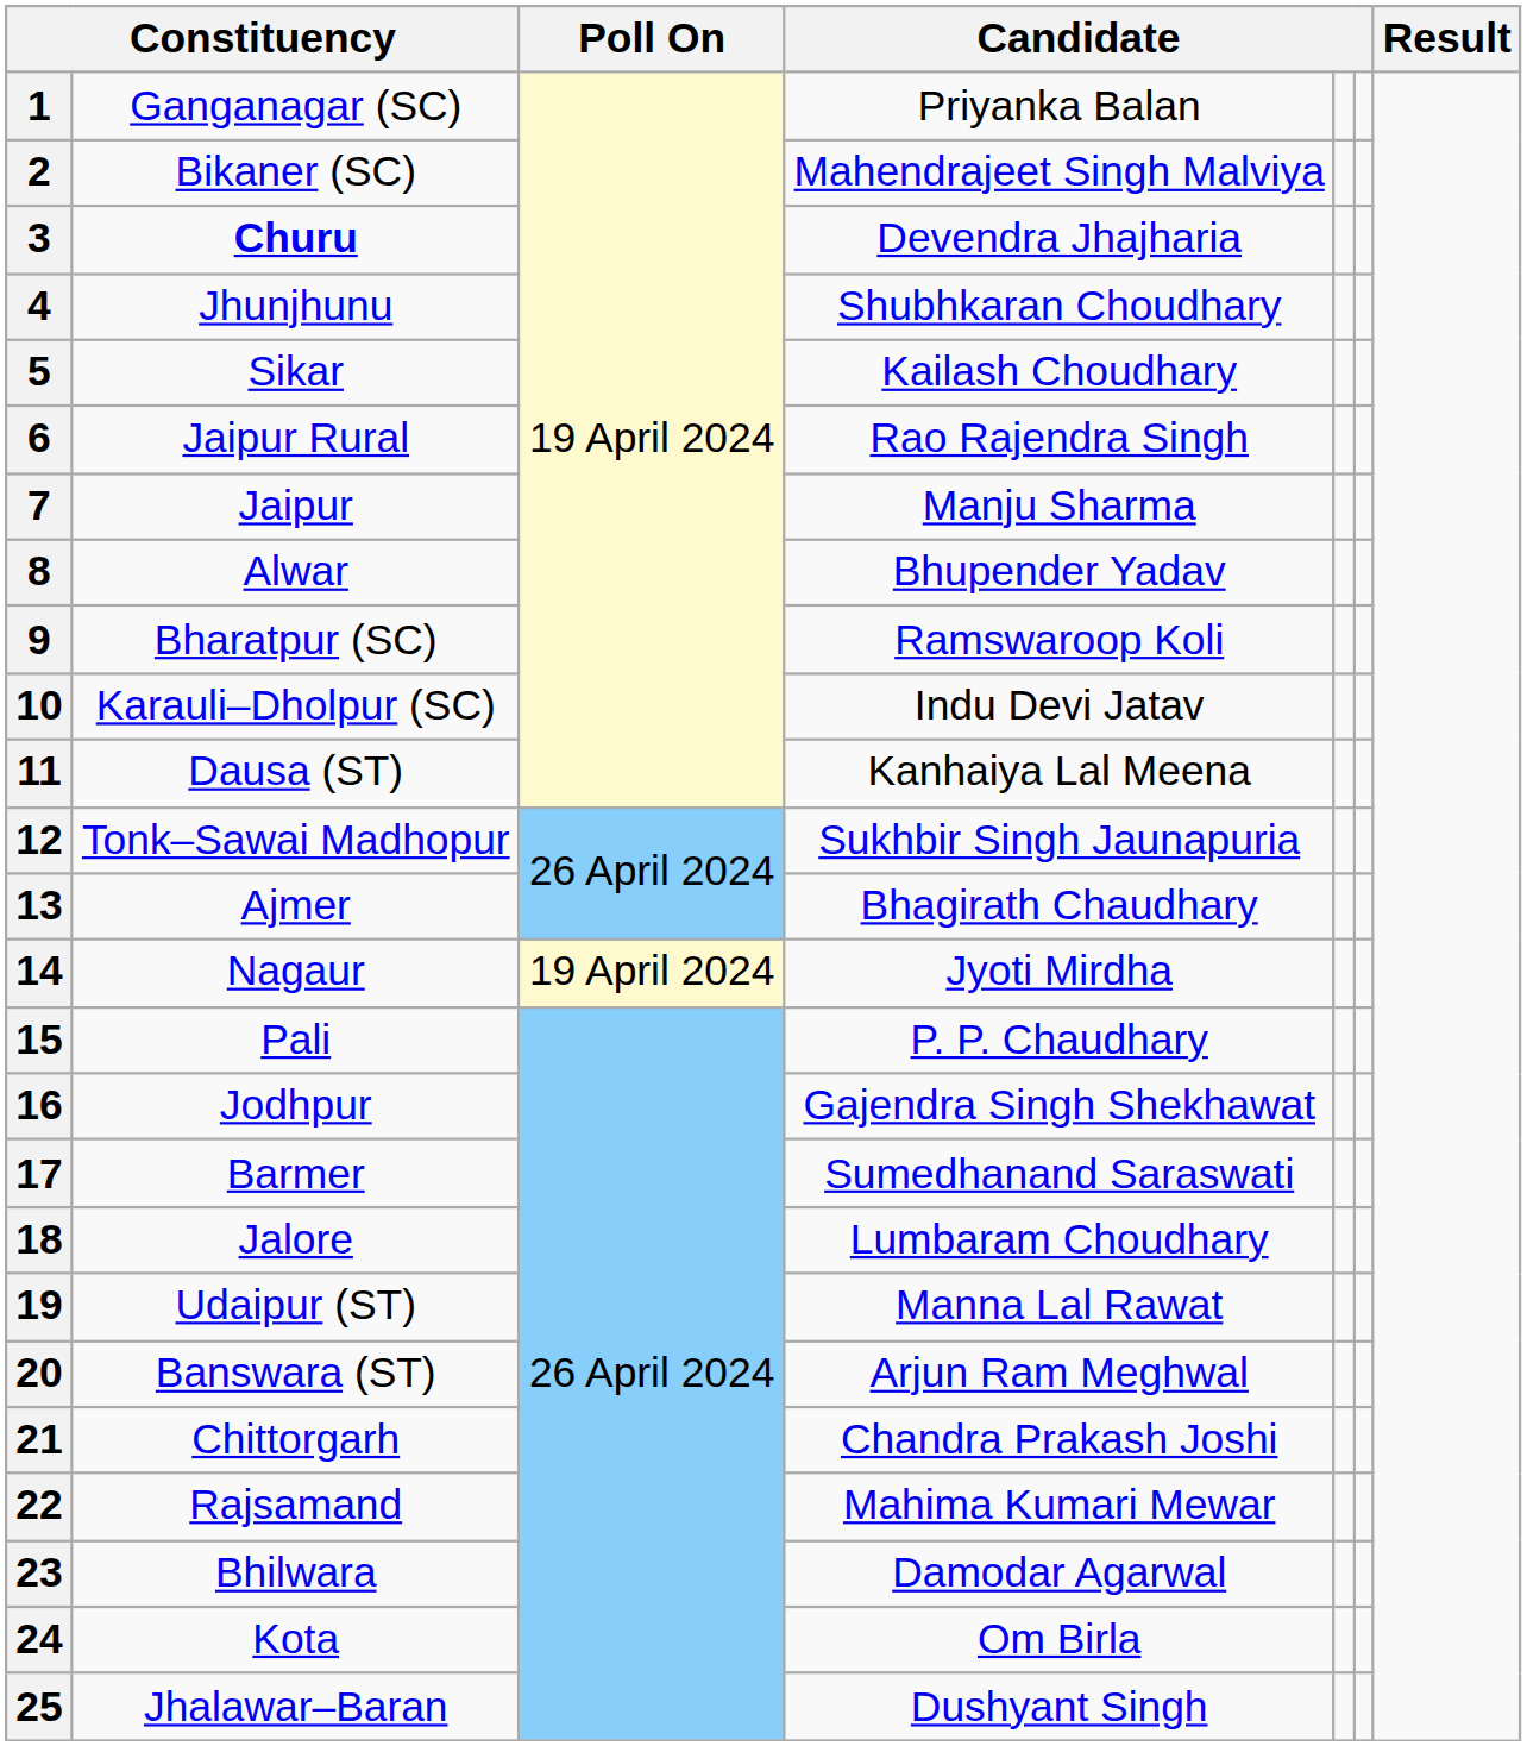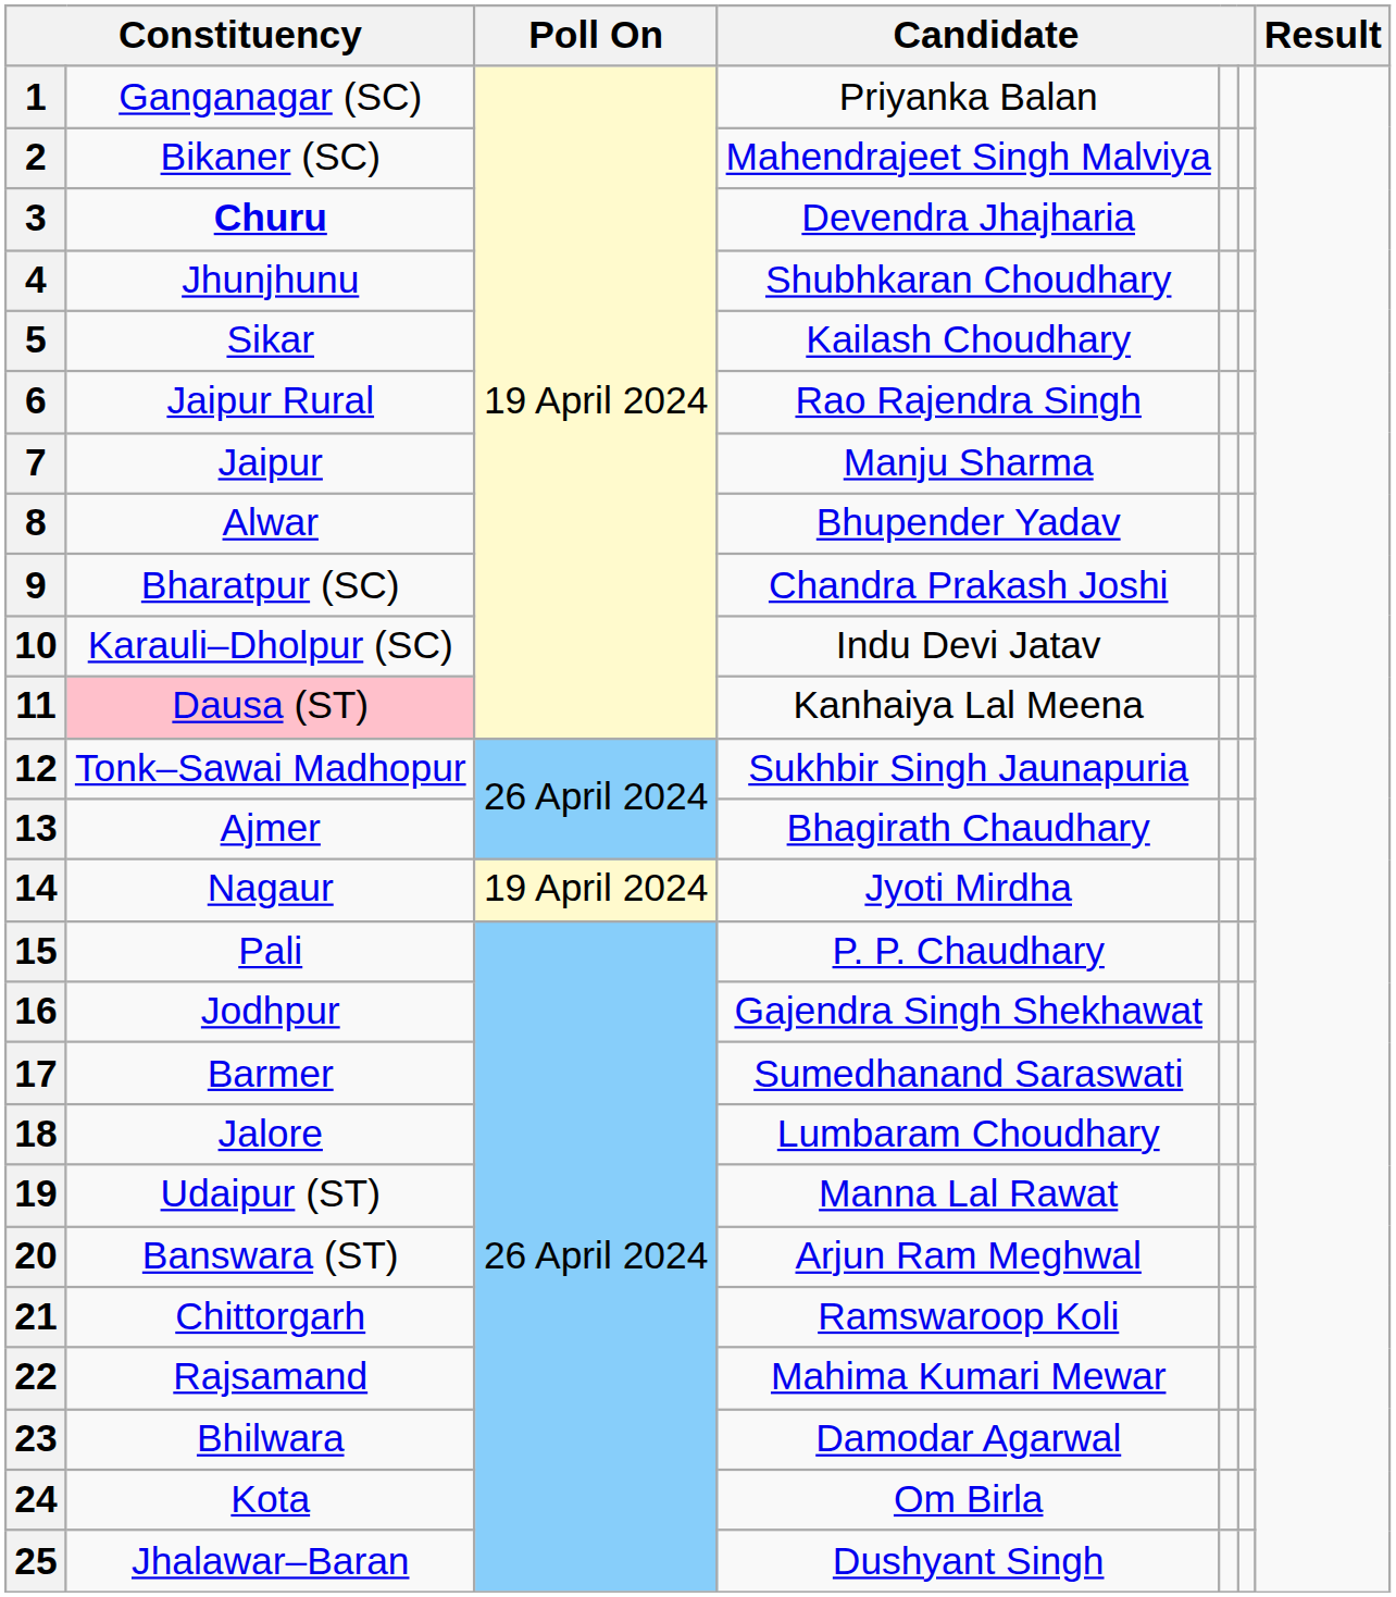9 | column 4: Ramswaroop Koli -> Chandra Prakash Joshi
11 | column 2: no background -> pink background
21 | column 4: Chandra Prakash Joshi -> Ramswaroop Koli
